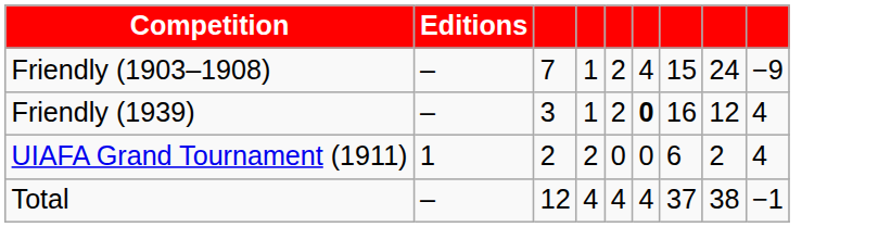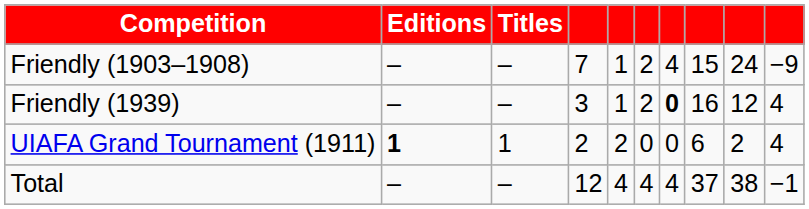+ column: Titles | – | – | 1 | –
UIAFA Grand Tournament (1911) | Editions: normal -> bold
